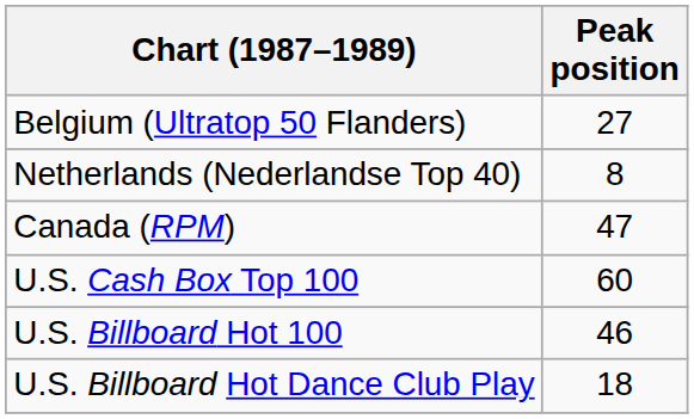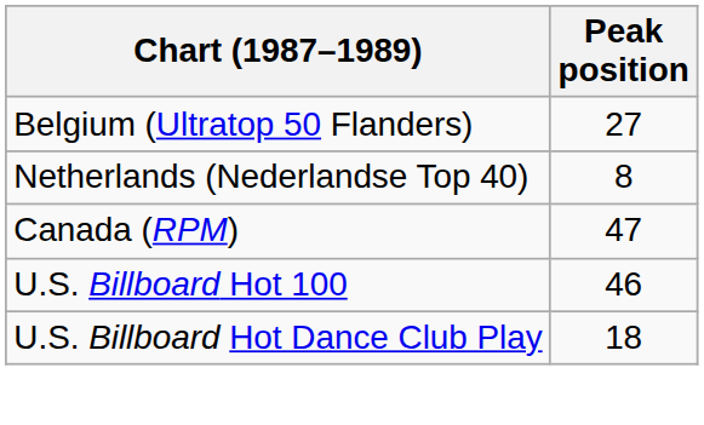- row: U.S. Cash Box Top 100 | 60
